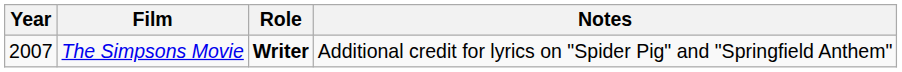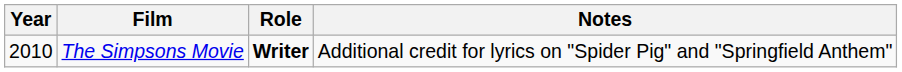The Simpsons Movie | Year: 2007 -> 2010
